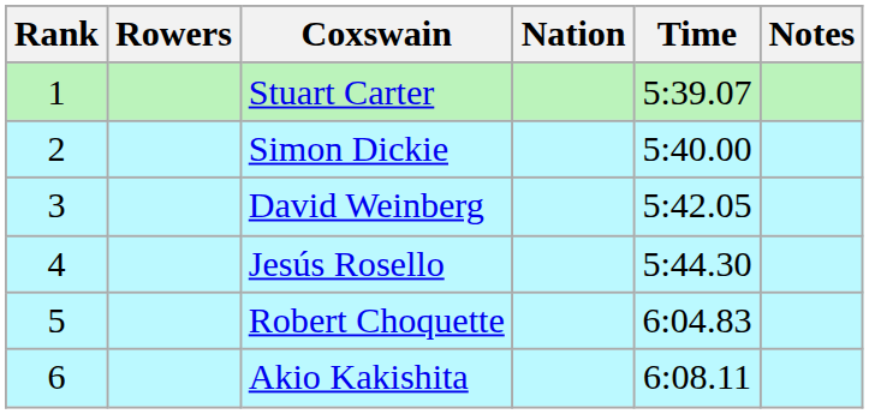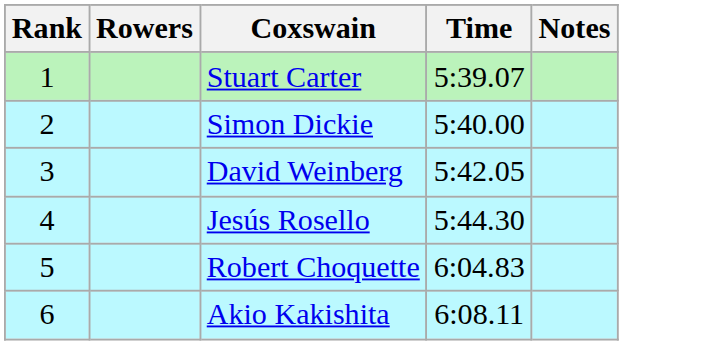- column: Nation
